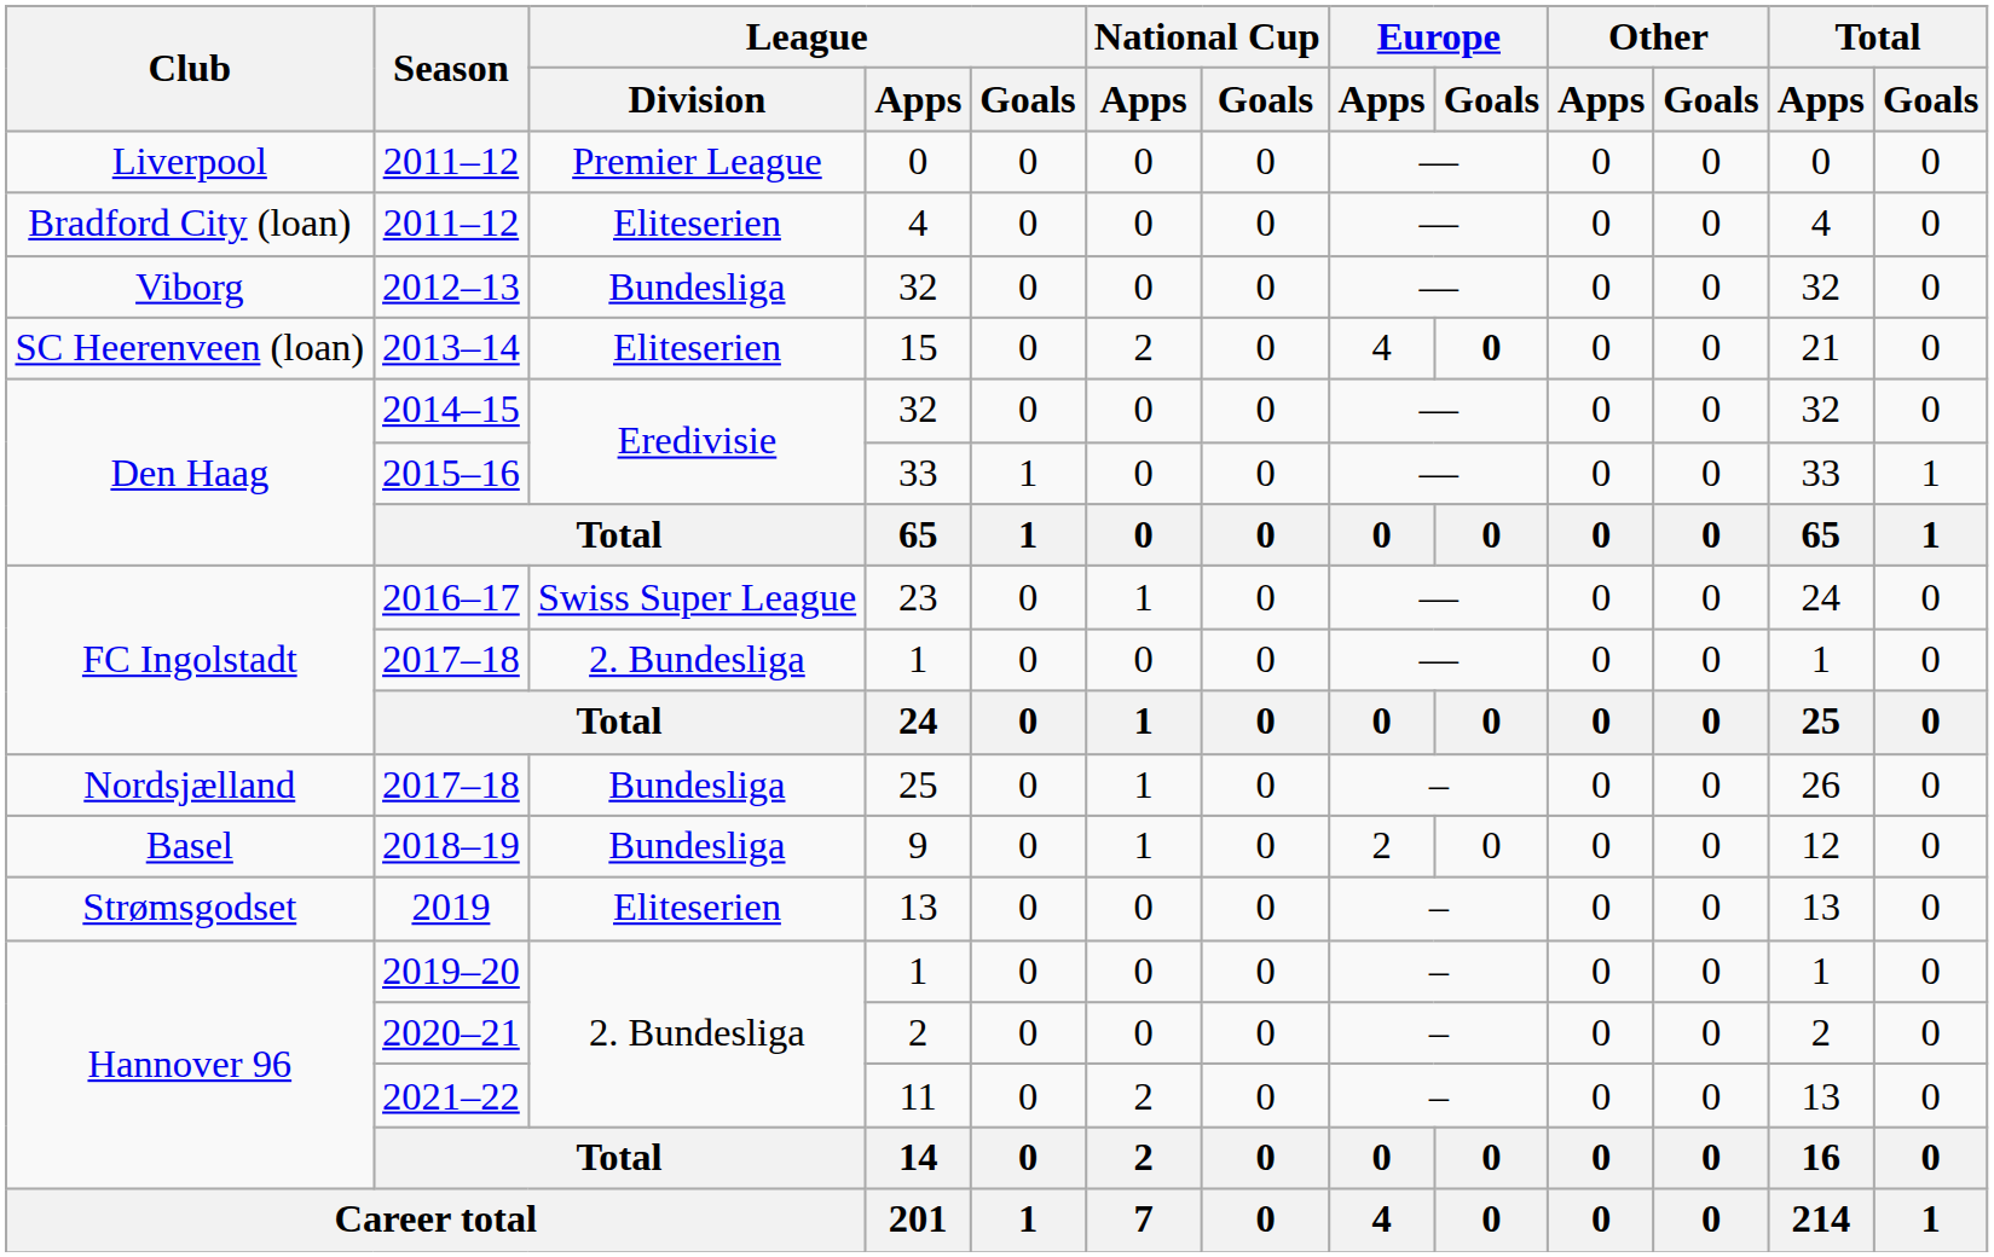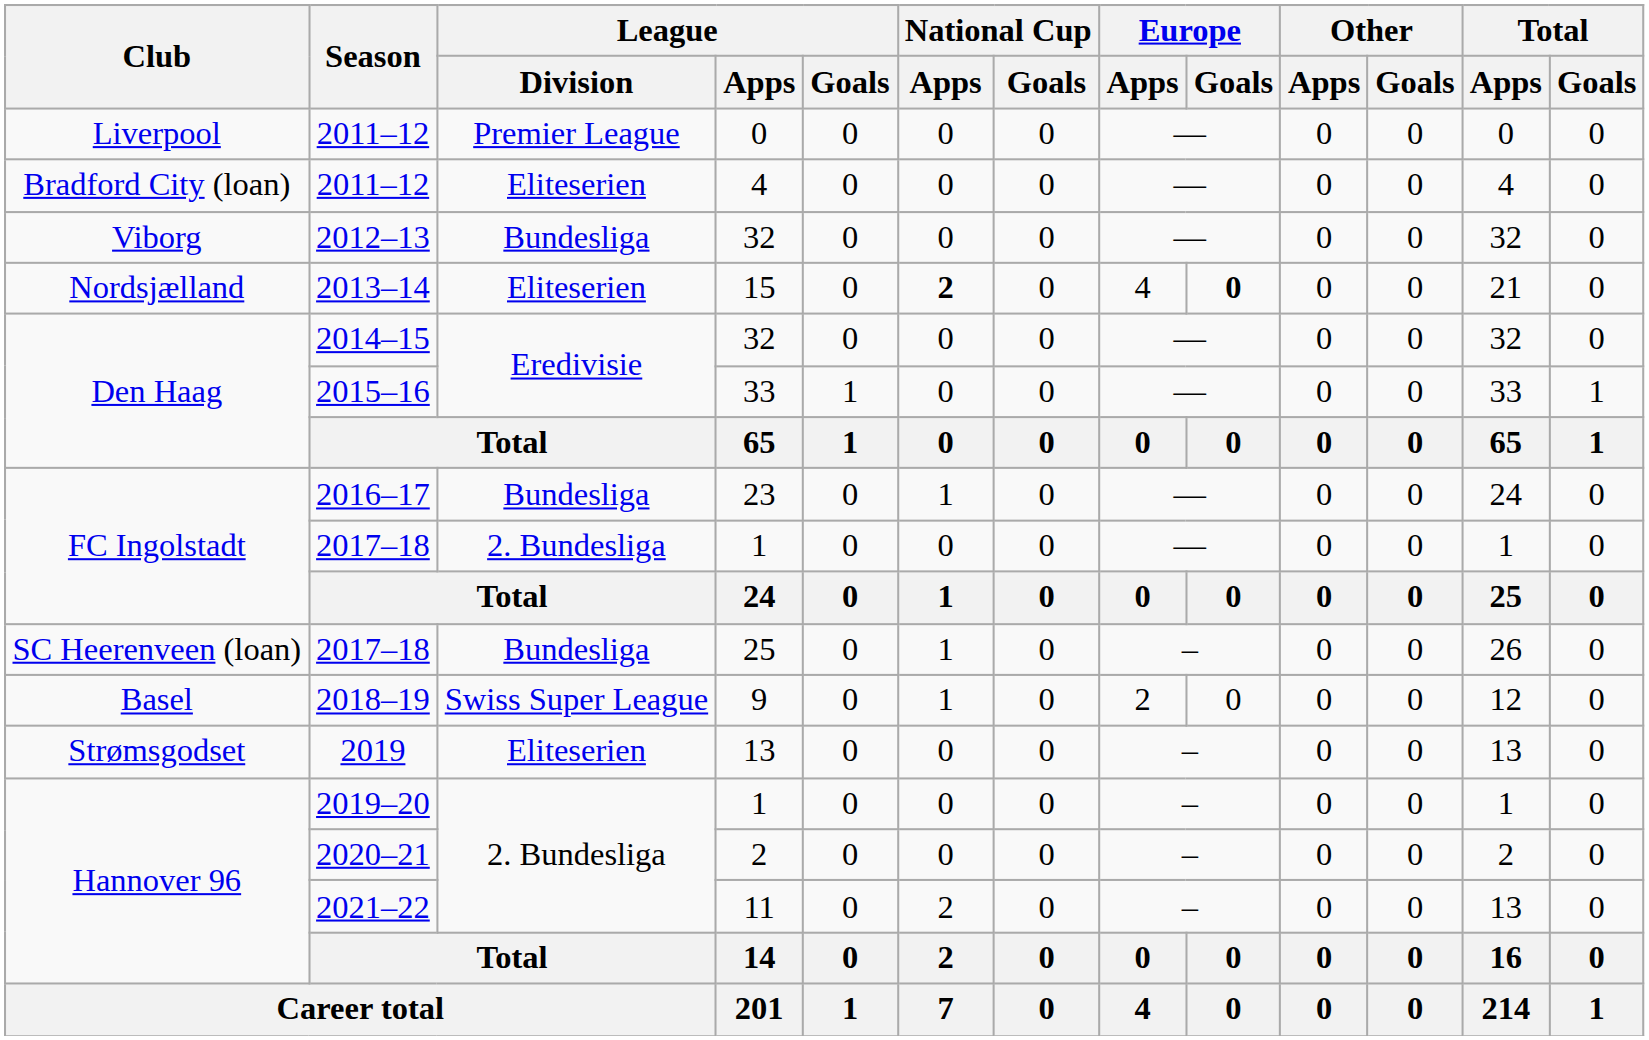2013–14 | Club: SC Heerenveen (loan) -> Nordsjælland
2013–14 | National Cup / Apps: normal -> bold
2016–17 | League / Division: Swiss Super League -> Bundesliga
2017–18 / 25 | Club: Nordsjælland -> SC Heerenveen (loan)
2018–19 | League / Division: Bundesliga -> Swiss Super League
